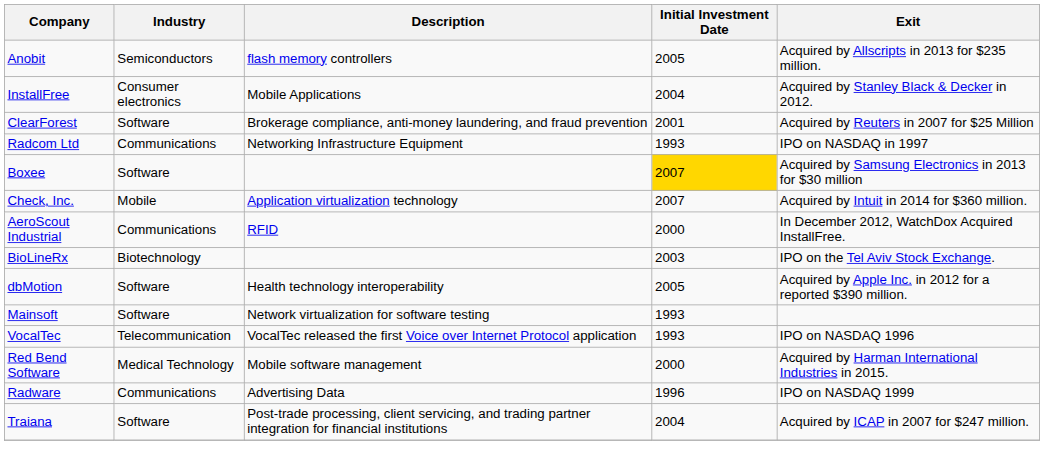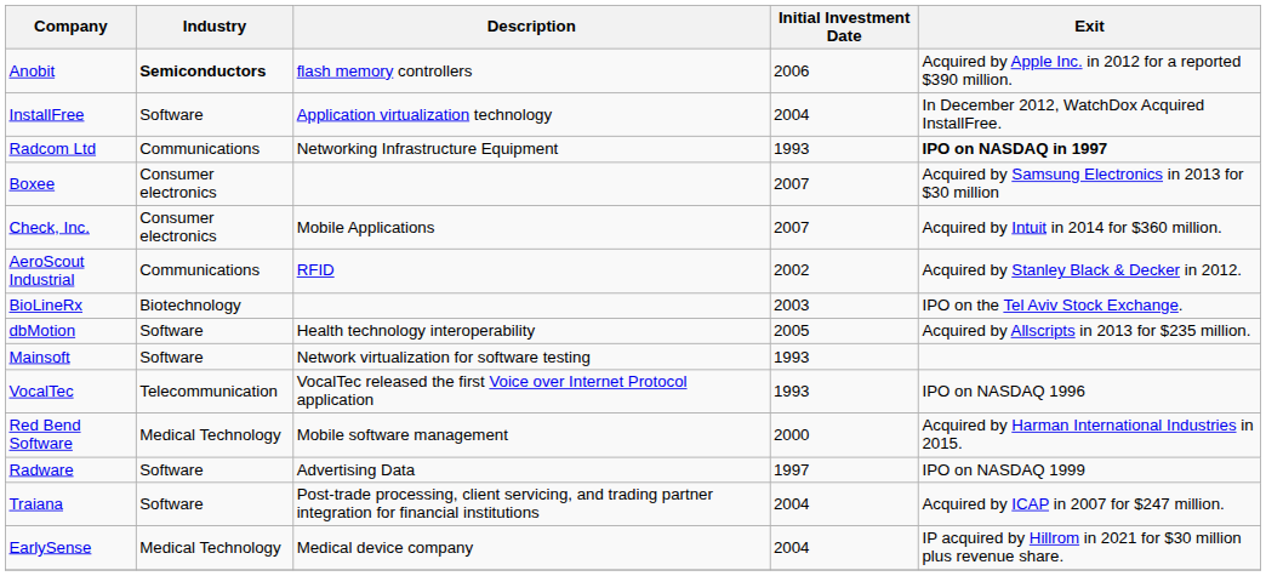Anobit | Industry: normal -> bold
Anobit | Initial Investment Date: 2005 -> 2006
Anobit | Exit: Acquired by Allscripts in 2013 for $235 million. -> Acquired by Apple Inc. in 2012 for a reported $390 million.
InstallFree | Industry: Consumer electronics -> Software
InstallFree | Description: Mobile Applications -> Application virtualization technology
InstallFree | Exit: Acquired by Stanley Black & Decker in 2012. -> In December 2012, WatchDox Acquired InstallFree.
- row: ClearForest | Software | Brokerage compliance, anti-money laundering, and fraud prevention | 2001 | Acquired by Reuters in 2007 for $25 Million
Radcom Ltd | Exit: normal -> bold
Boxee | Industry: Software -> Consumer electronics
Boxee | Initial Investment Date: gold background -> no background
Check, Inc. | Industry: Mobile -> Consumer electronics
Check, Inc. | Description: Application virtualization technology -> Mobile Applications
AeroScout Industrial | Initial Investment Date: 2000 -> 2002
AeroScout Industrial | Exit: In December 2012, WatchDox Acquired InstallFree. -> Acquired by Stanley Black & Decker in 2012.
dbMotion | Exit: Acquired by Apple Inc. in 2012 for a reported $390 million. -> Acquired by Allscripts in 2013 for $235 million.
Radware | Industry: Communications -> Software
Radware | Initial Investment Date: 1996 -> 1997
+ row: EarlySense | Medical Technology | Medical device company | 2004 | IP acquired by Hillrom in 2021 for $30 million plus revenue share.
